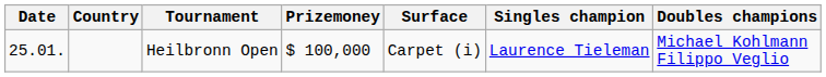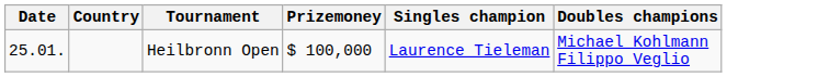- column: Surface | Carpet (i)
